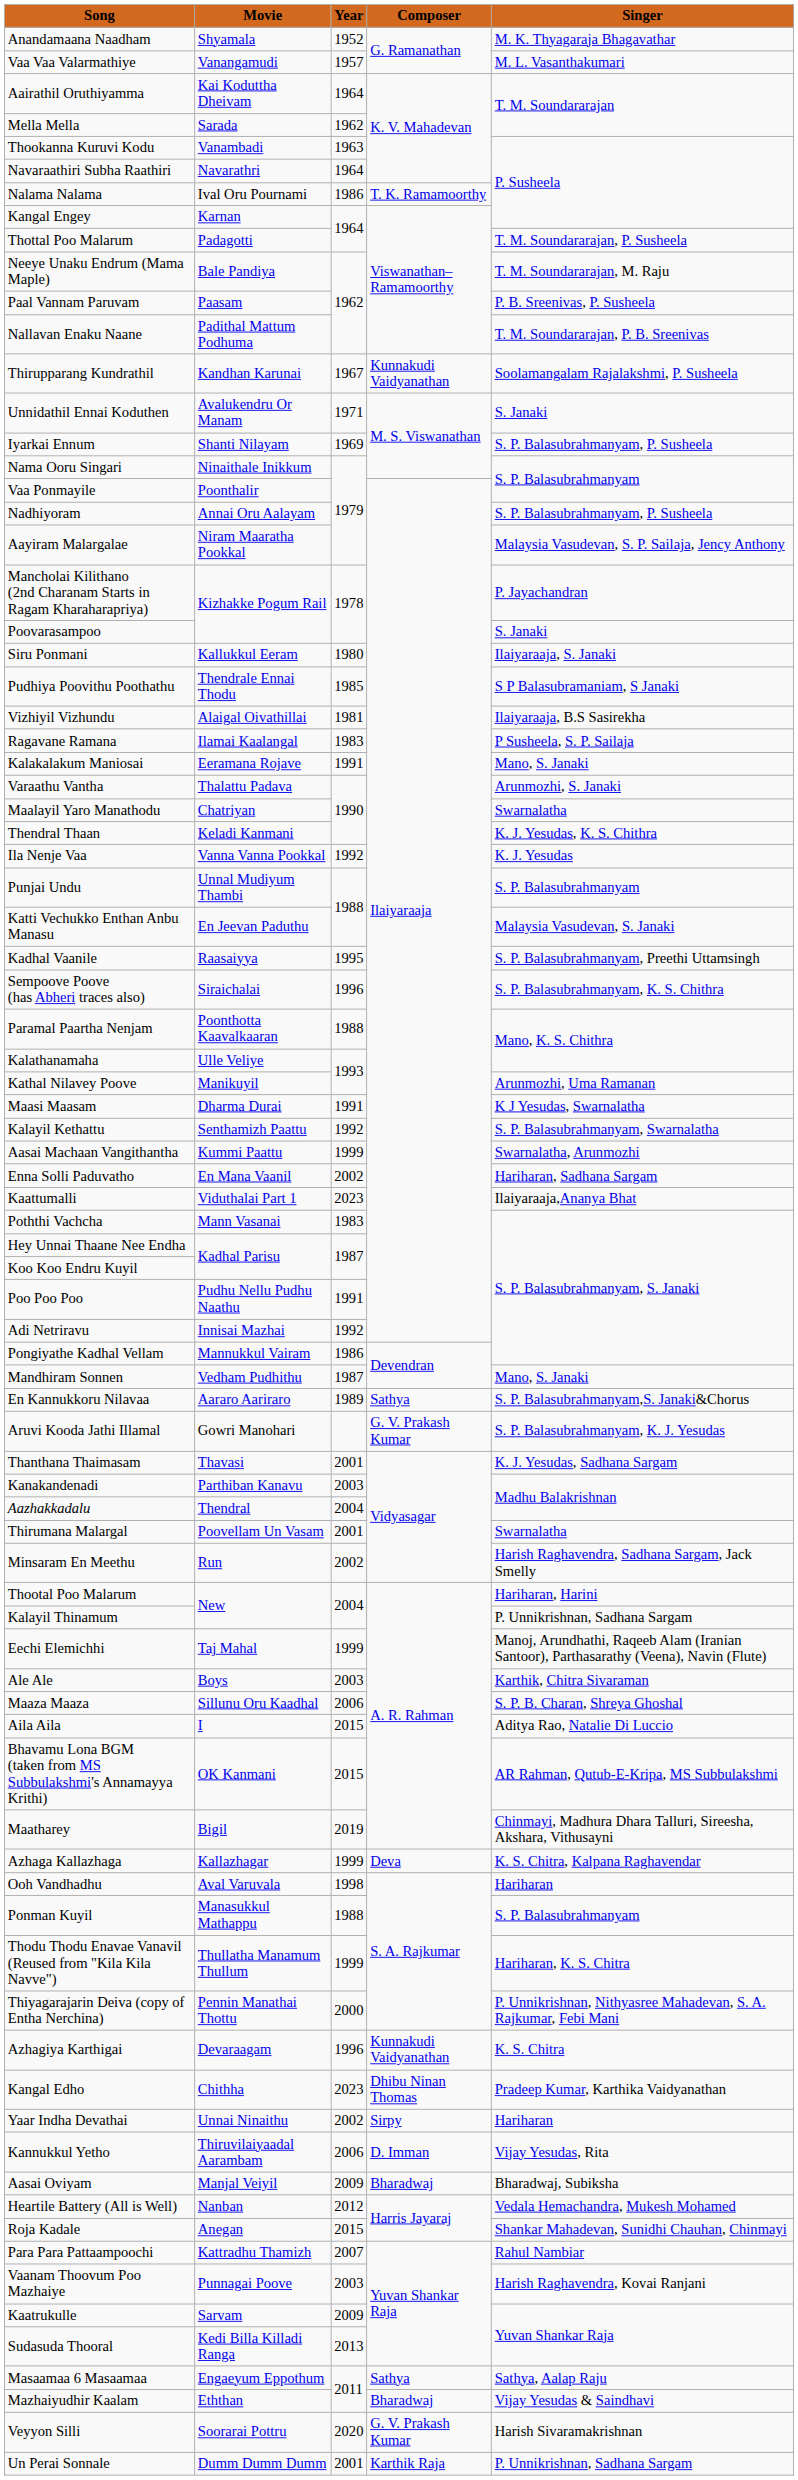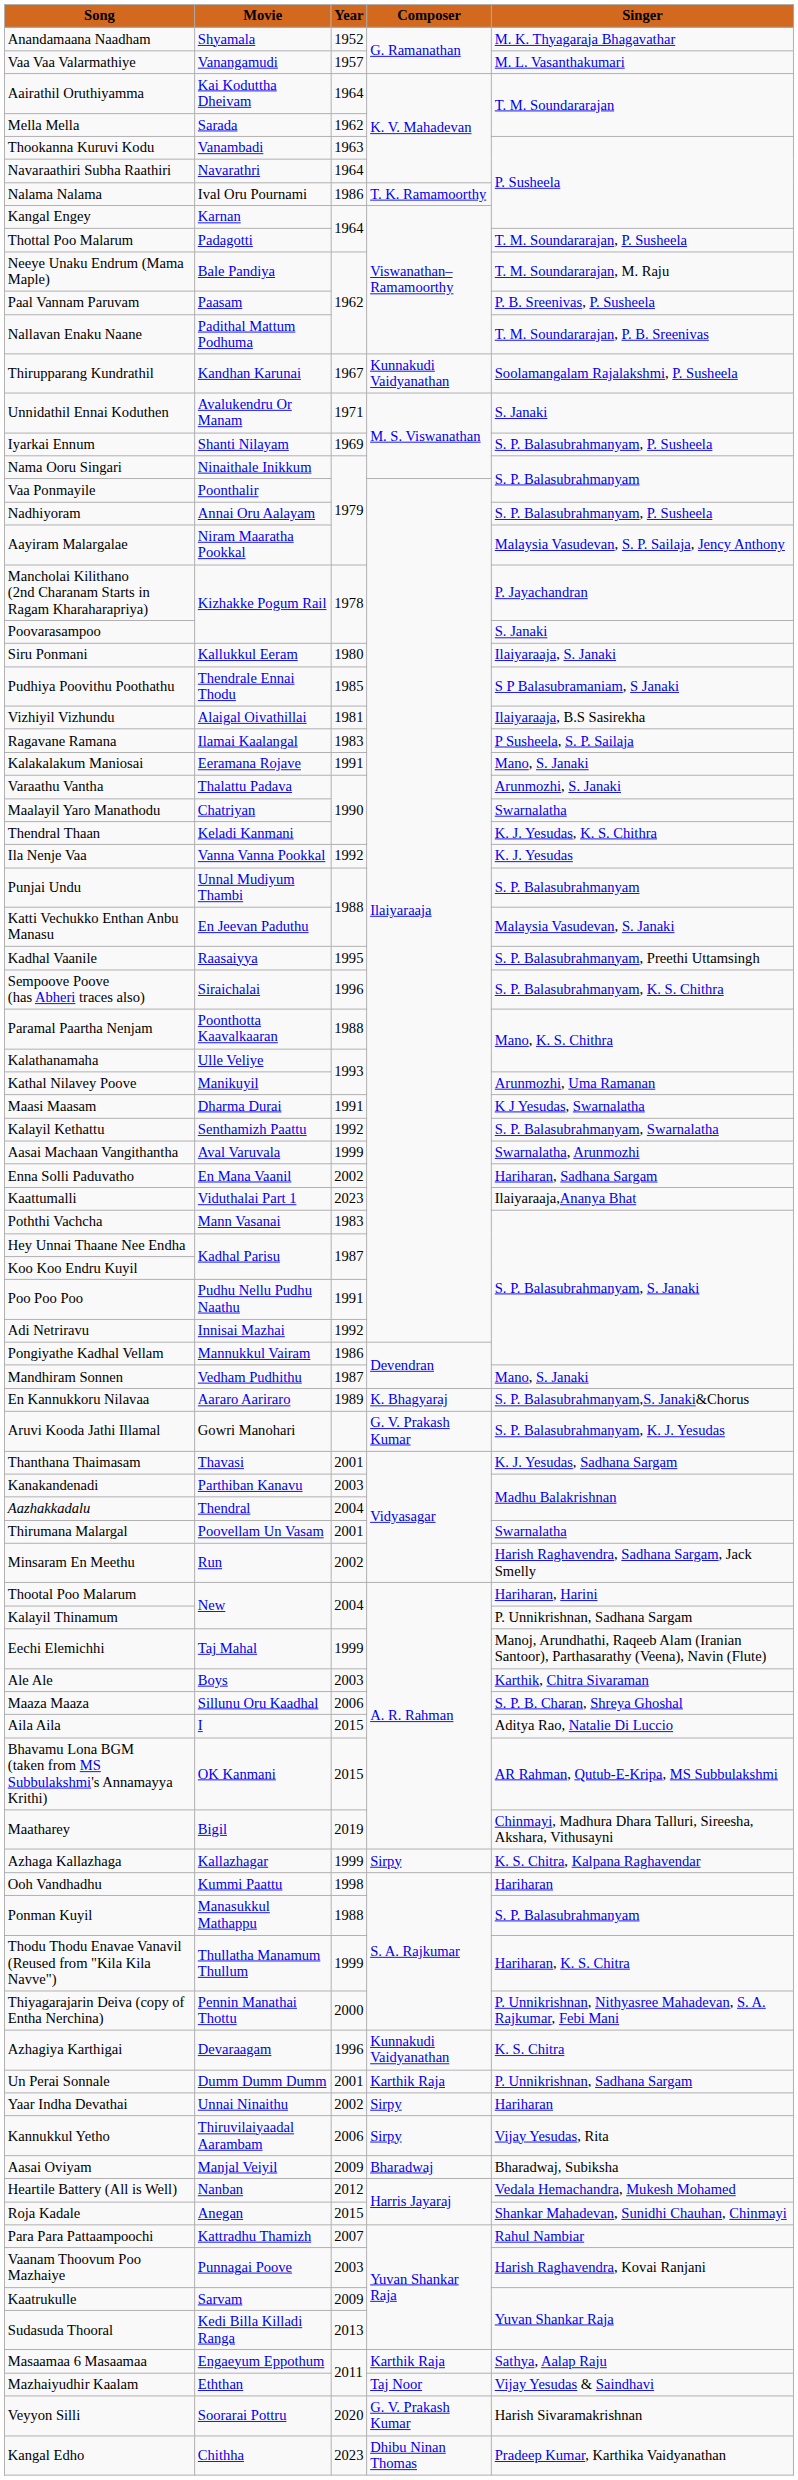Aasai Machaan Vangithantha | Movie: Kummi Paattu -> Aval Varuvala
En Kannukkoru Nilavaa | Composer: Sathya -> K. Bhagyaraj
Azhaga Kallazhaga | Composer: Deva -> Sirpy
Ooh Vandhadhu | Movie: Aval Varuvala -> Kummi Paattu
rows swapped: Un Perai Sonnale <-> Kangal Edho
Kannukkul Yetho | Composer: D. Imman -> Sirpy
Masaamaa 6 Masaamaa | Composer: Sathya -> Karthik Raja
Mazhaiyudhir Kaalam | Composer: Bharadwaj -> Taj Noor
